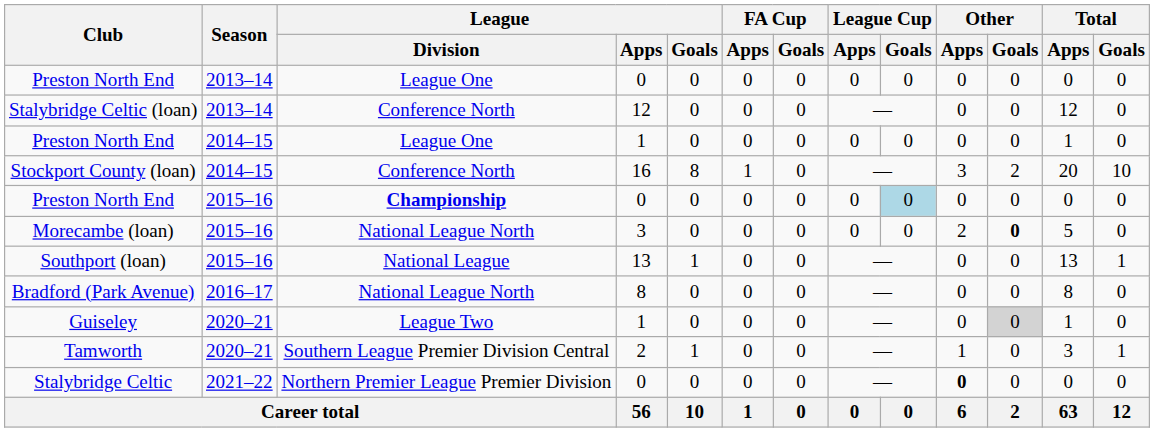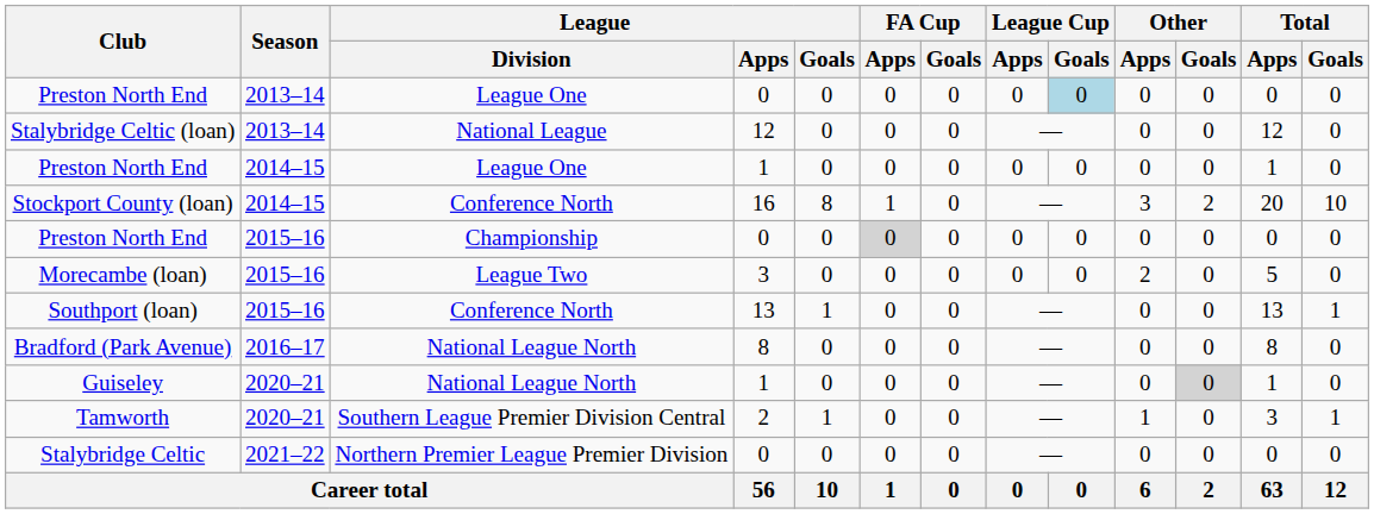Preston North End / 2013–14 | League Cup / Goals: no background -> lightblue background
Stalybridge Celtic (loan) | League / Division: Conference North -> National League
Preston North End / 2015–16 | League / Division: bold -> normal
Preston North End / 2015–16 | FA Cup / Apps: no background -> lightgrey background
Preston North End / 2015–16 | League Cup / Goals: lightblue background -> no background
Morecambe (loan) | League / Division: National League North -> League Two
Morecambe (loan) | Other / Goals: bold -> normal
Southport (loan) | League / Division: National League -> Conference North
Guiseley | League / Division: League Two -> National League North
Stalybridge Celtic | Other / Apps: bold -> normal
